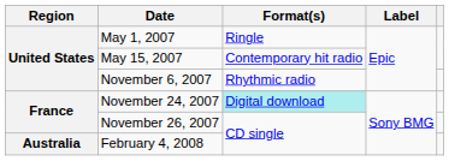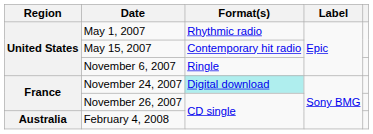May 1, 2007 | Format(s): Ringle -> Rhythmic radio
November 6, 2007 | Format(s): Rhythmic radio -> Ringle
